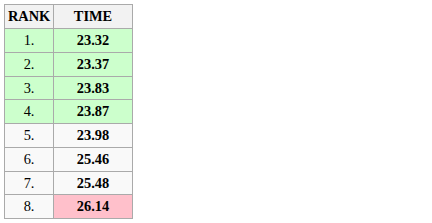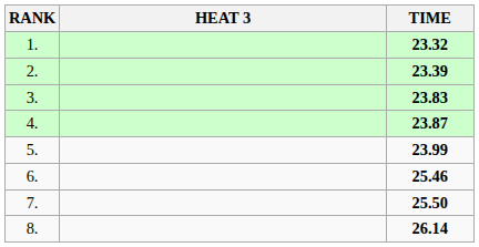+ column: HEAT 3
2. | TIME: 23.37 -> 23.39
5. | TIME: 23.98 -> 23.99
7. | TIME: 25.48 -> 25.50
8. | TIME: pink background -> no background
